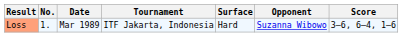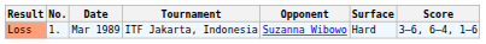columns swapped: Surface <-> Opponent
